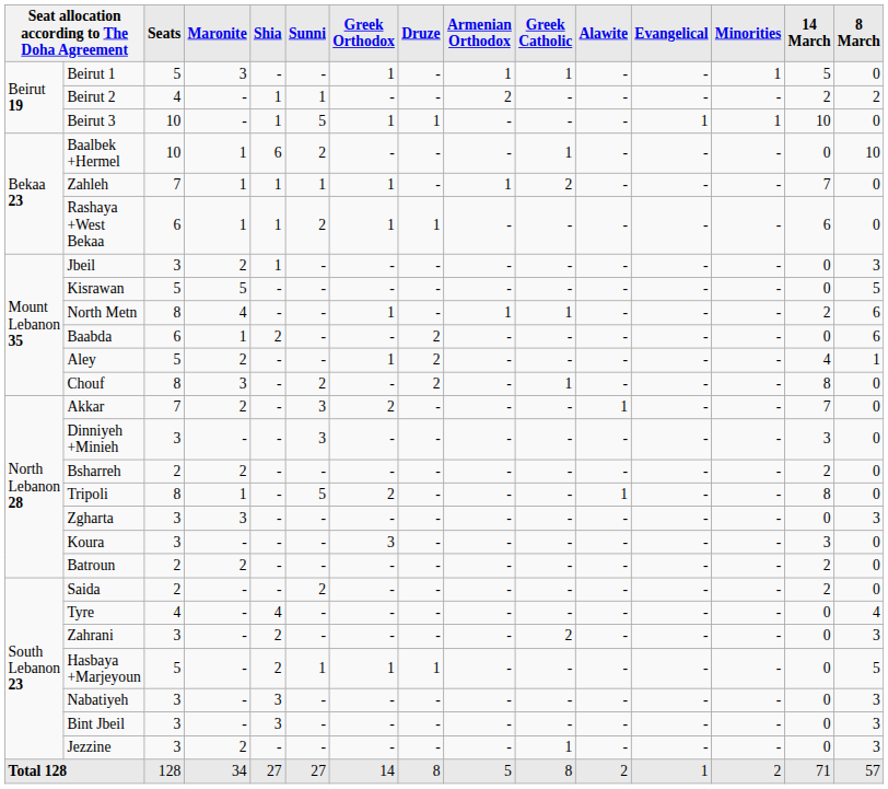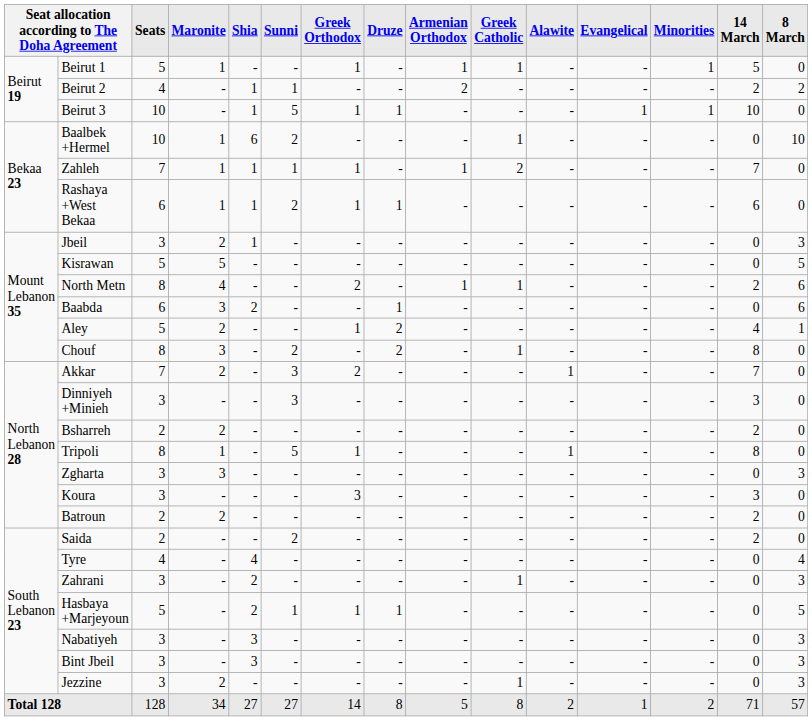Beirut 1 | Maronite: 3 -> 1
North Metn | Greek Orthodox: 1 -> 2
Baabda | Maronite: 1 -> 3
Baabda | Druze: 2 -> 1
Tripoli | Greek Orthodox: 2 -> 1
Zahrani | Greek Catholic: 2 -> 1
